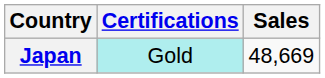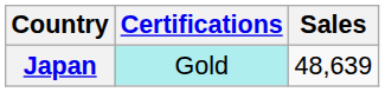Japan | Sales: 48,669 -> 48,639
